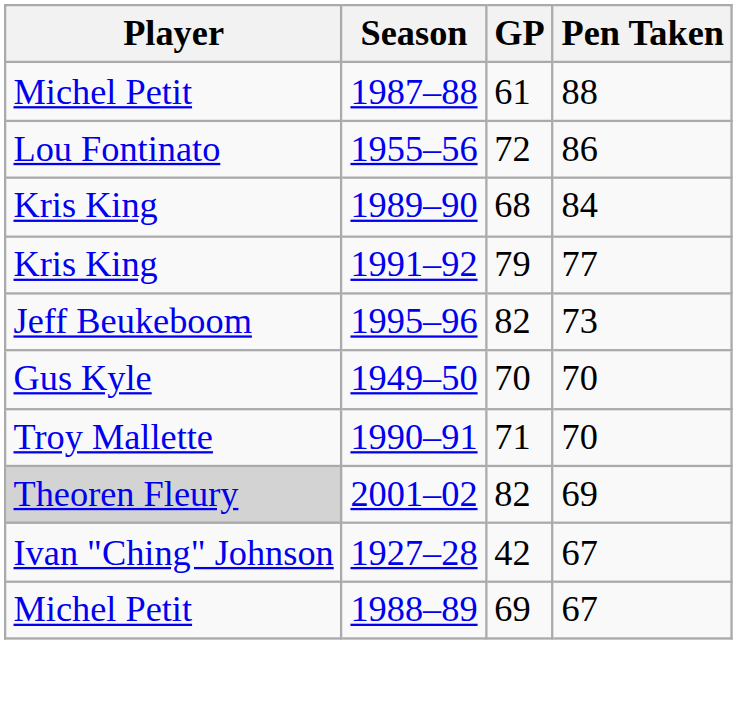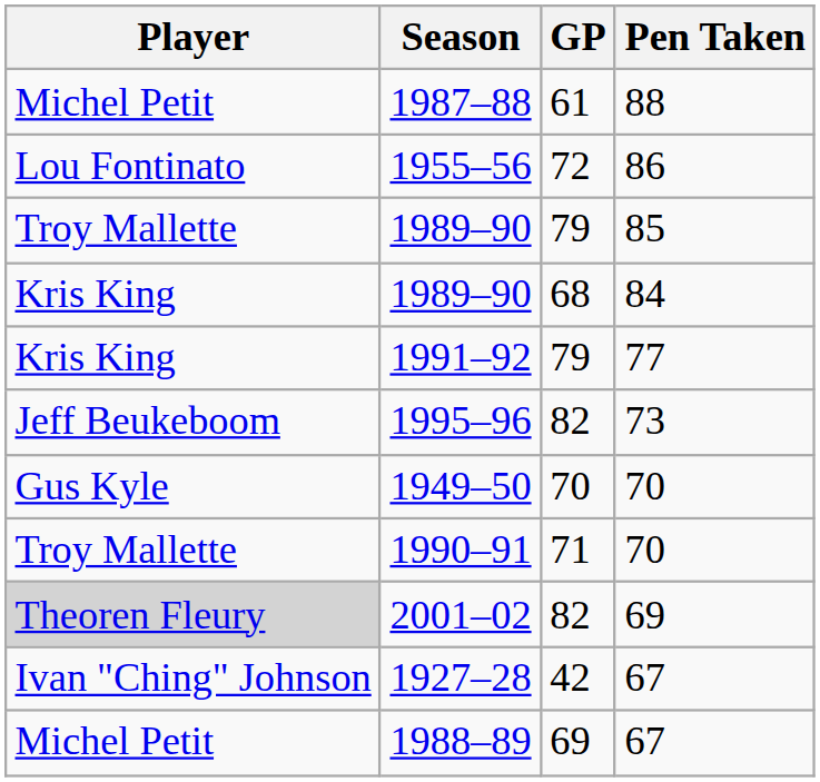+ row: Troy Mallette | 1989–90 | 79 | 85
